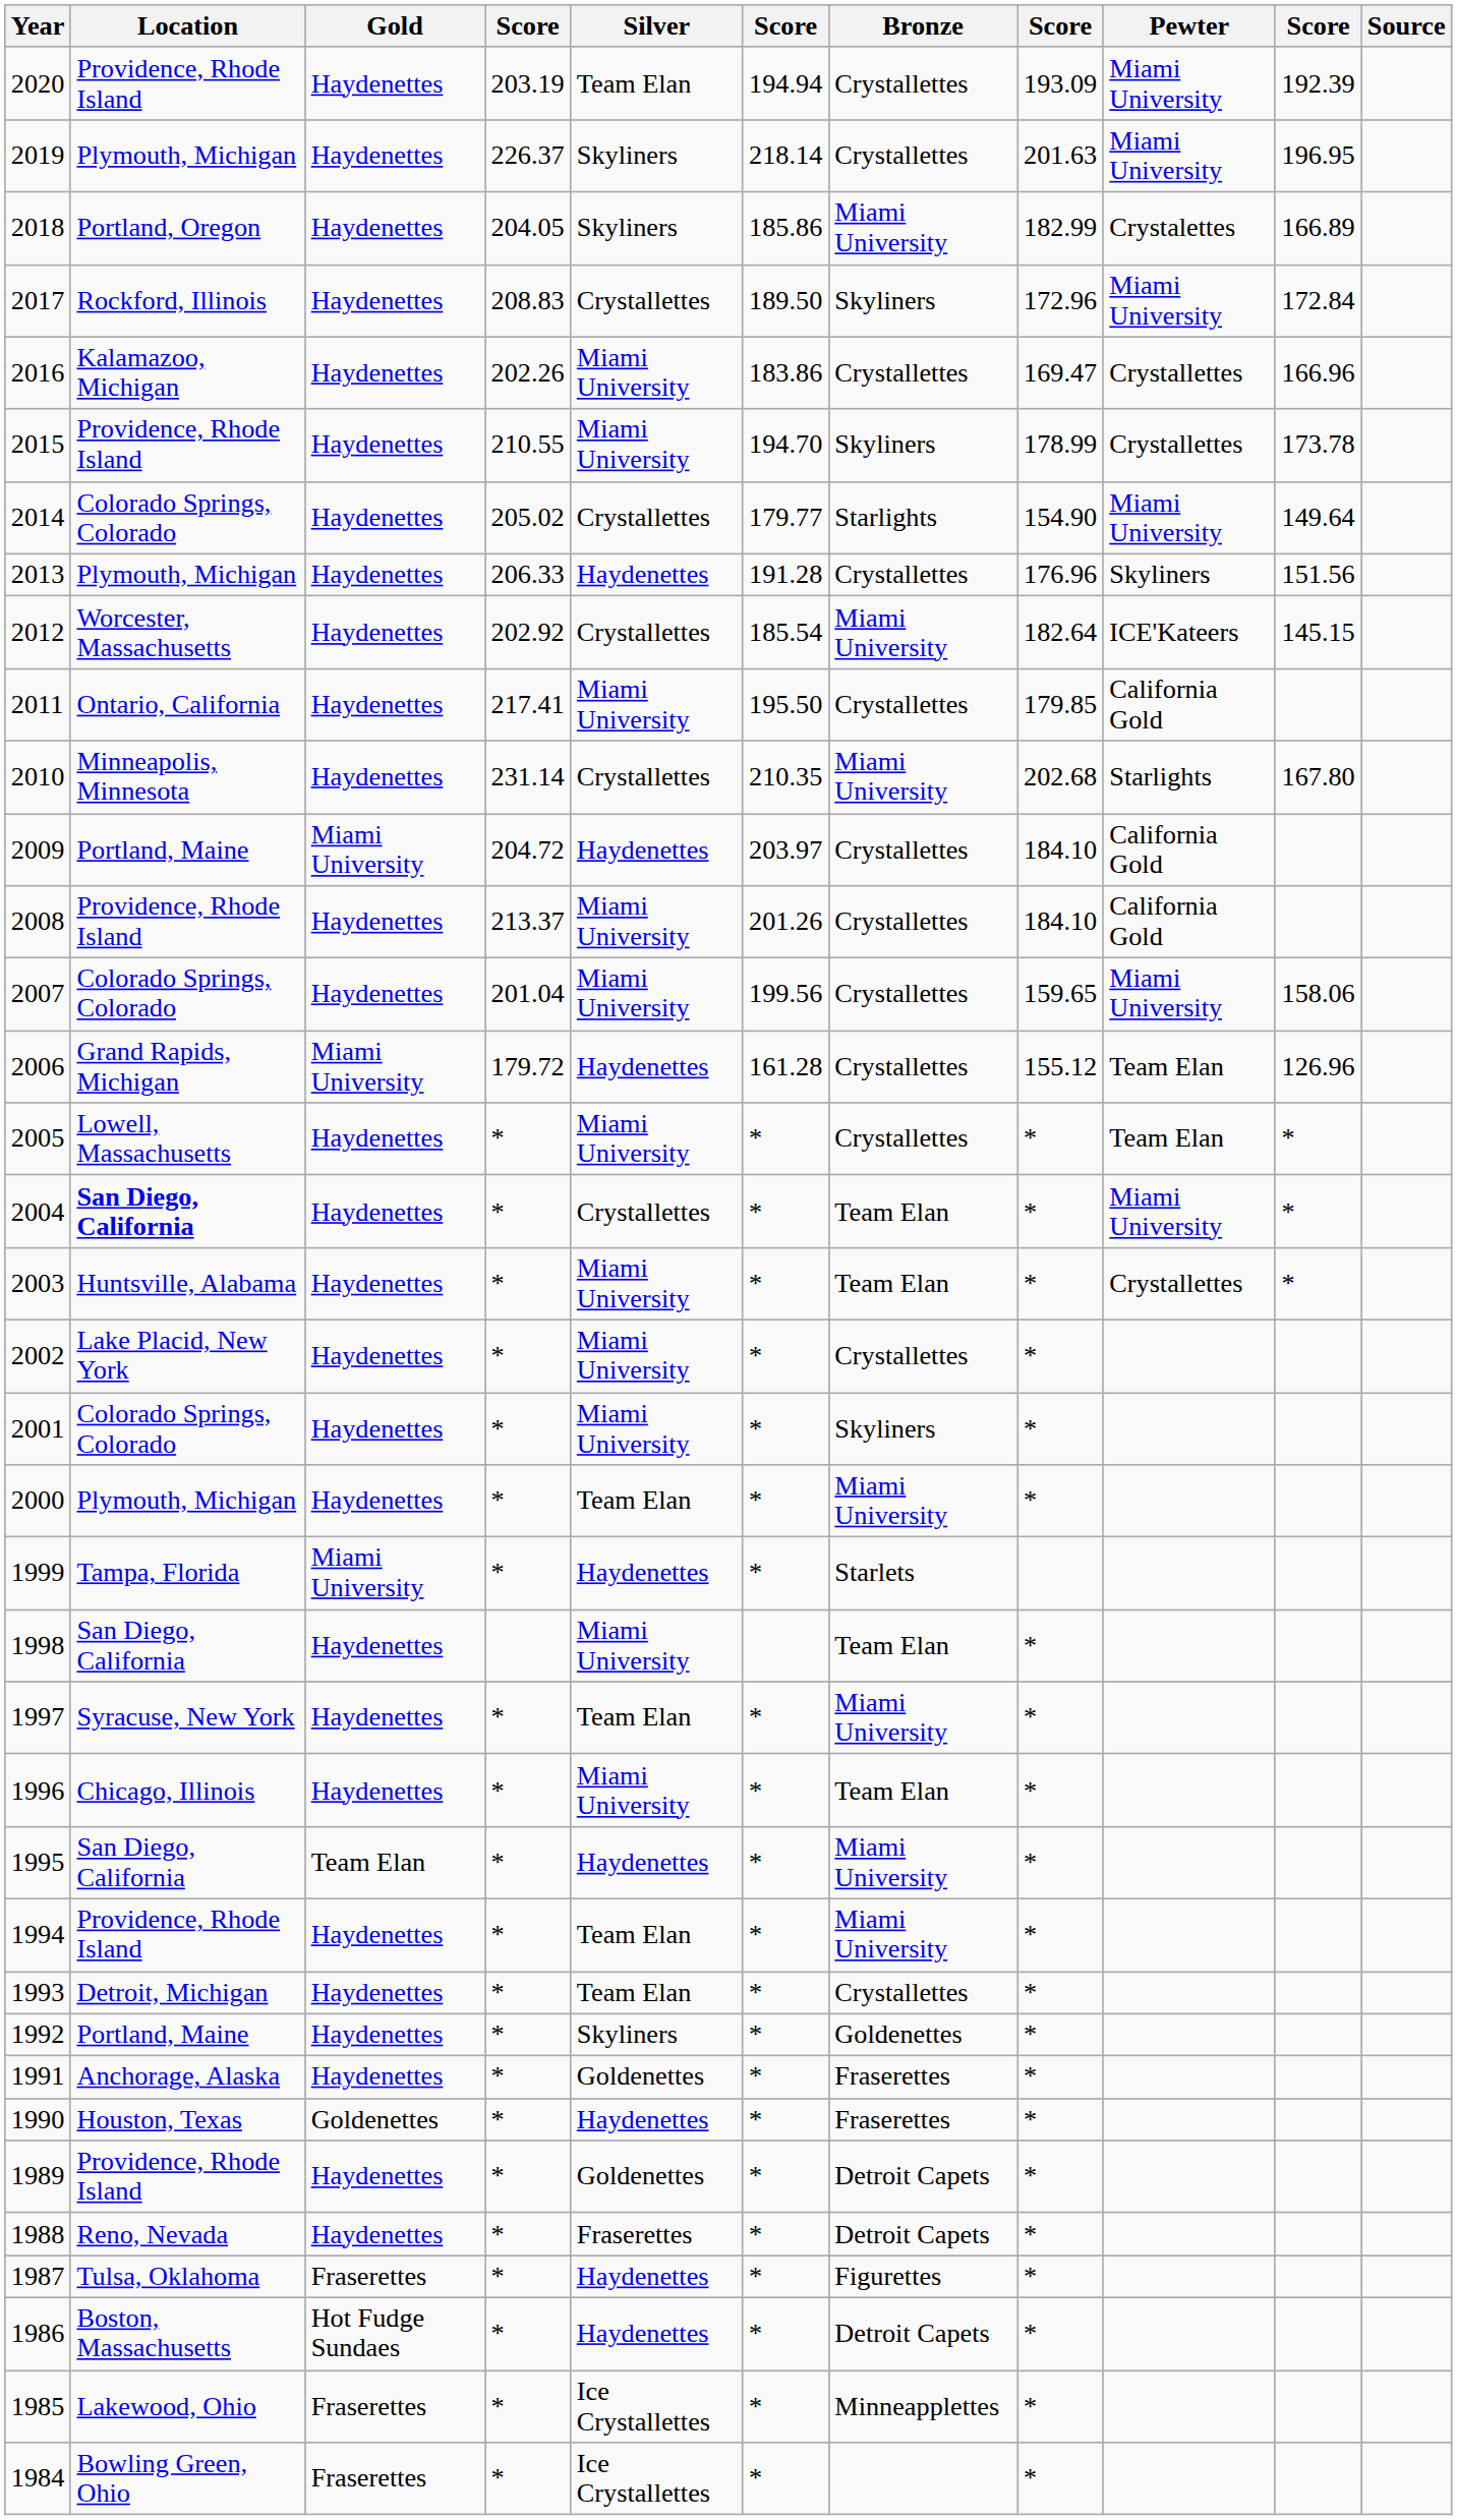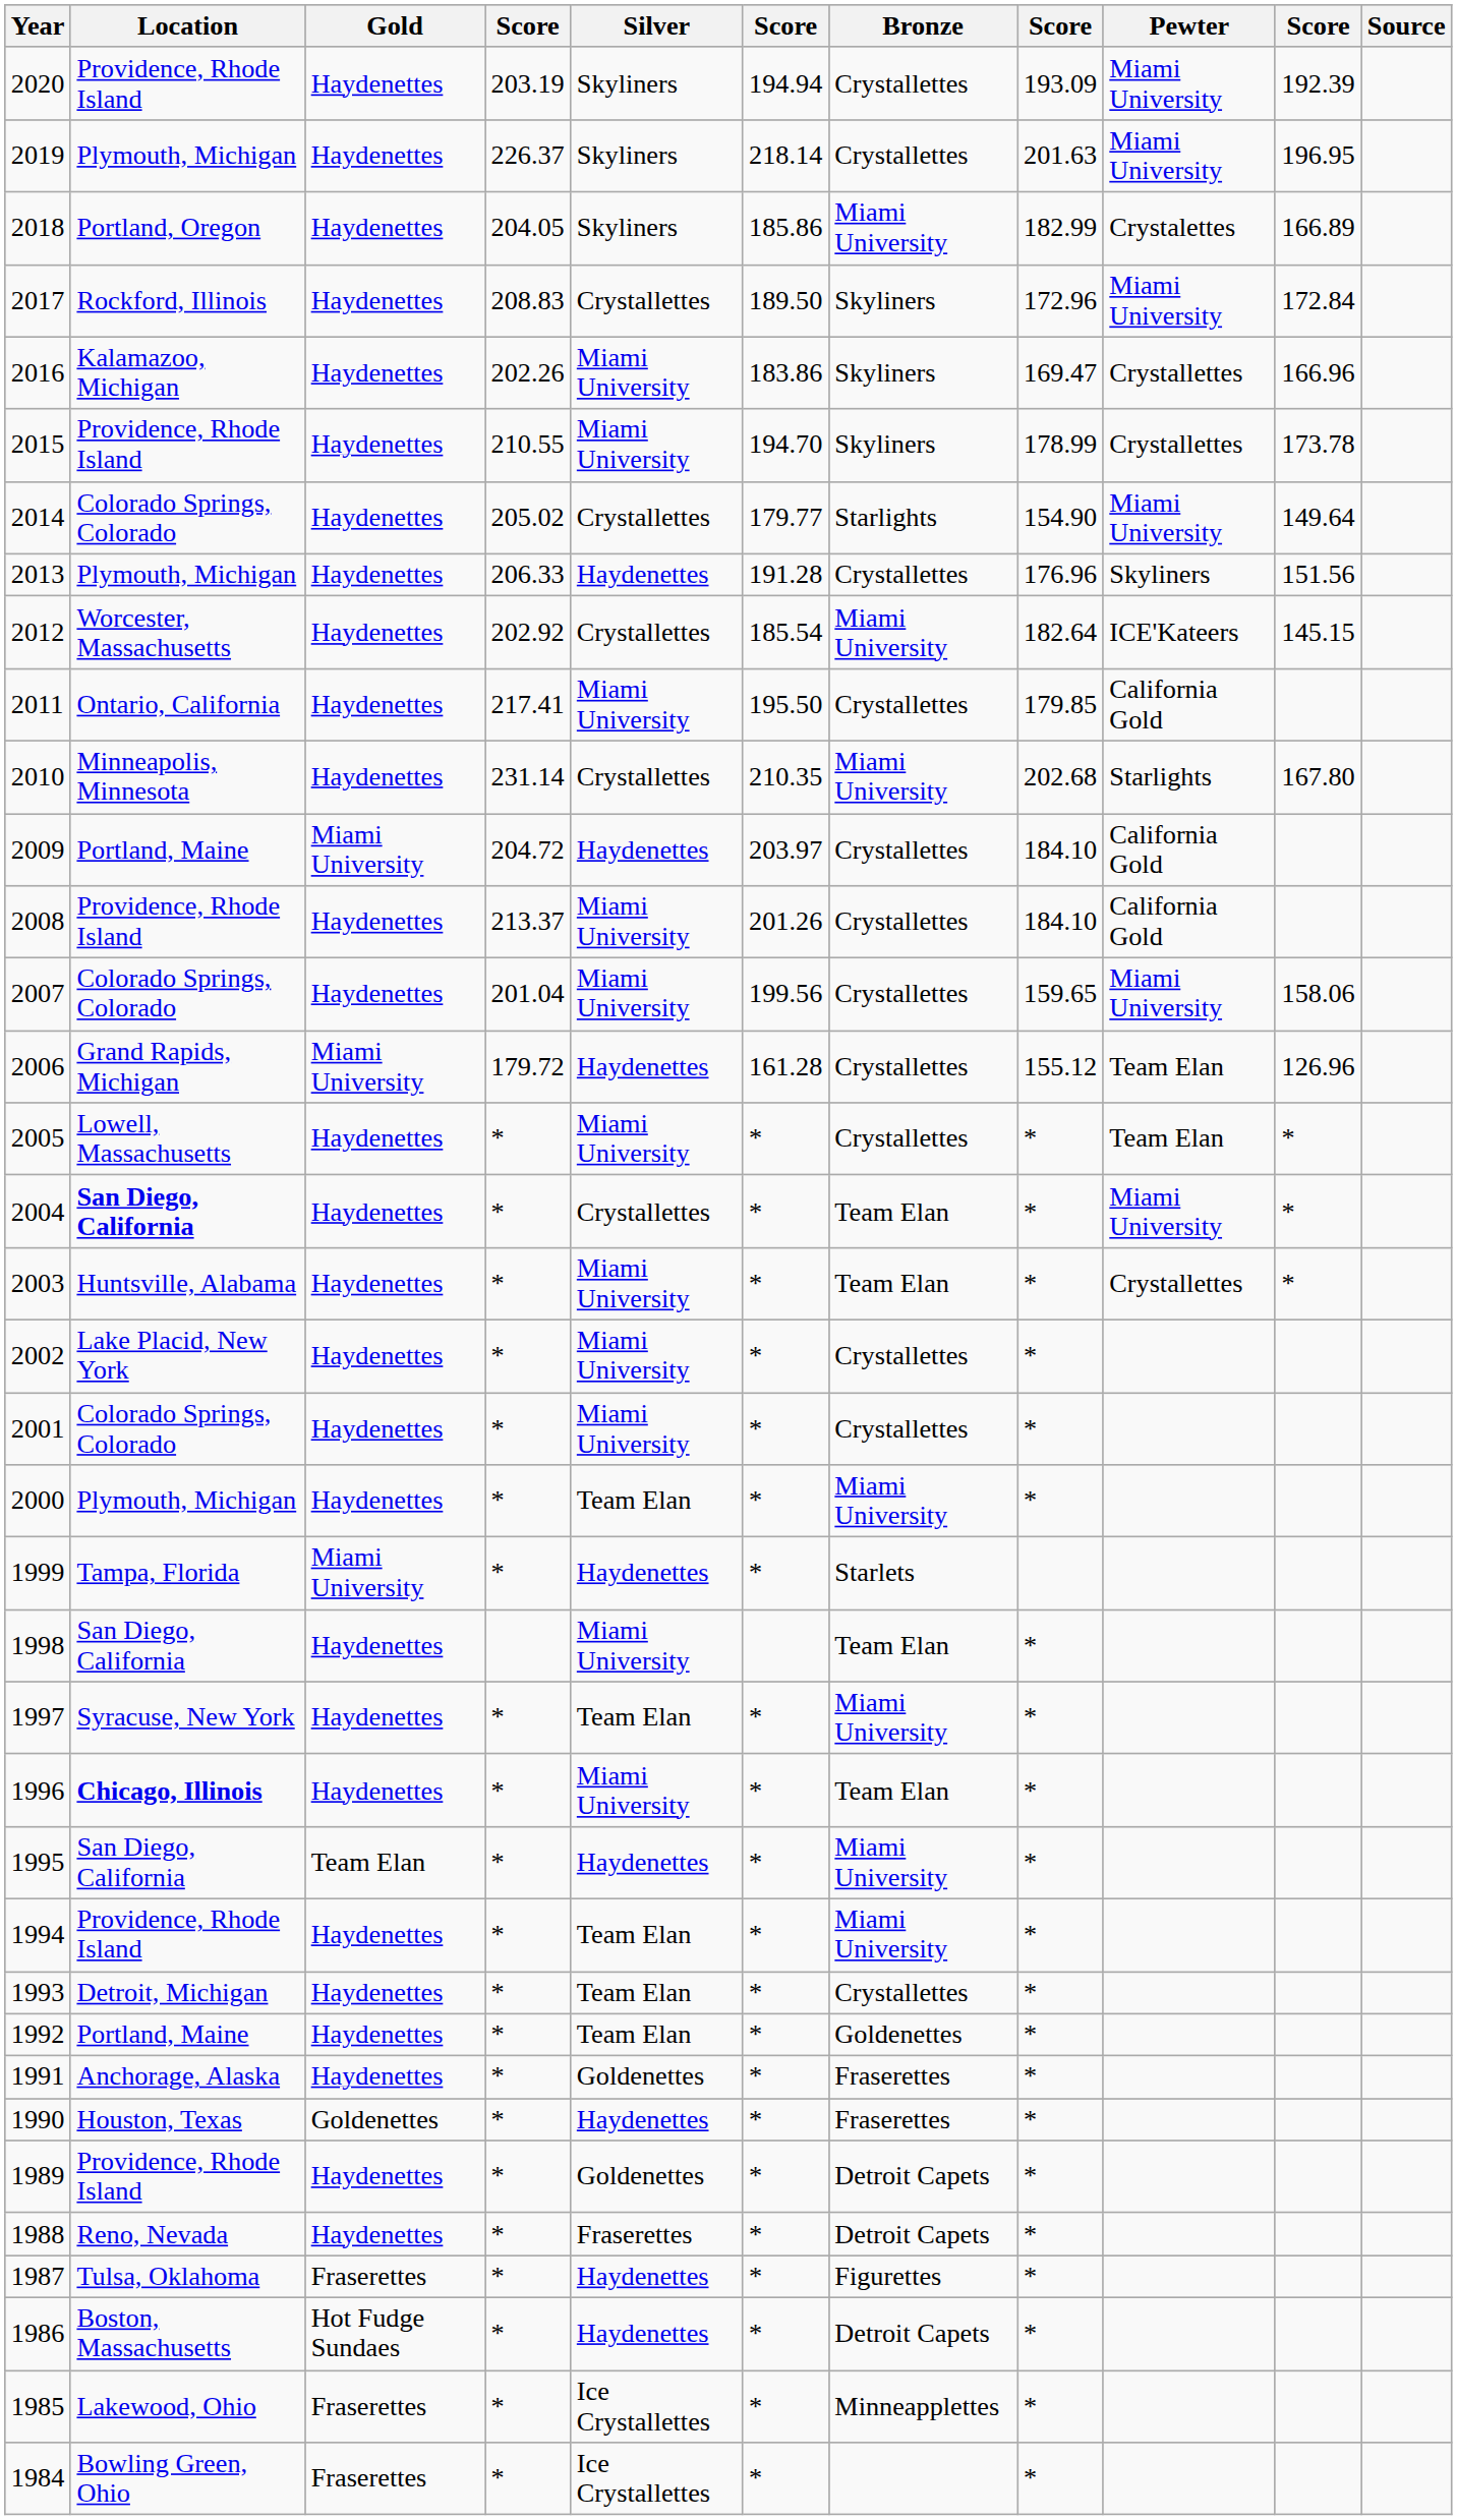2020 | Silver: Team Elan -> Skyliners
2016 | Bronze: Crystallettes -> Skyliners
2001 | Bronze: Skyliners -> Crystallettes
1996 | Location: normal -> bold
1992 | Silver: Skyliners -> Team Elan
